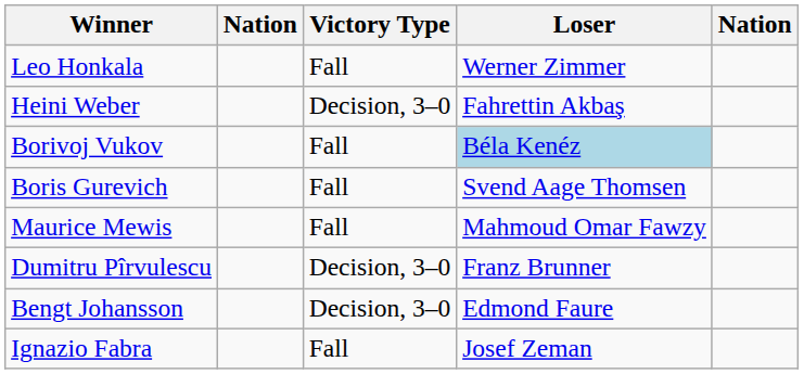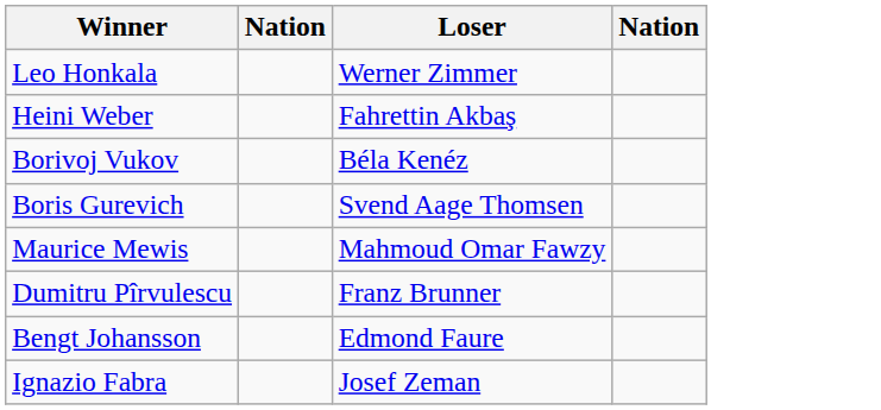- column: Victory Type | Fall | Decision, 3–0 | Fall | Fall | Fall | Decision, 3–0 | Decision, 3–0 | Fall
Borivoj Vukov | Loser: lightblue background -> no background
